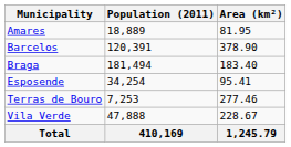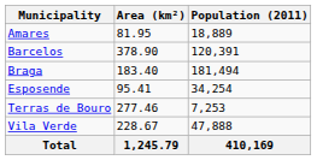columns swapped: Population (2011) <-> Area (km²)
